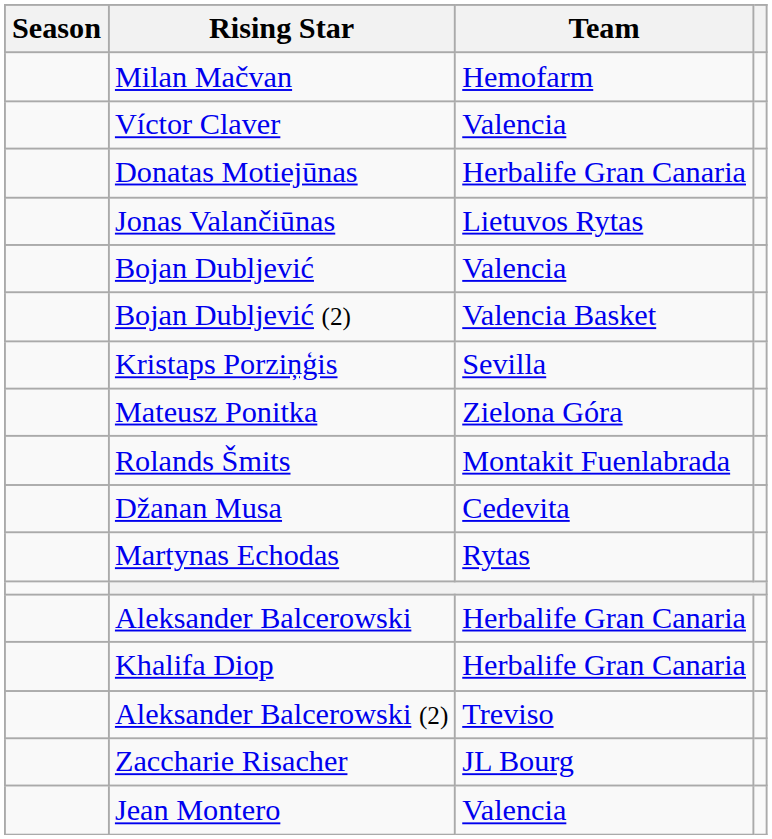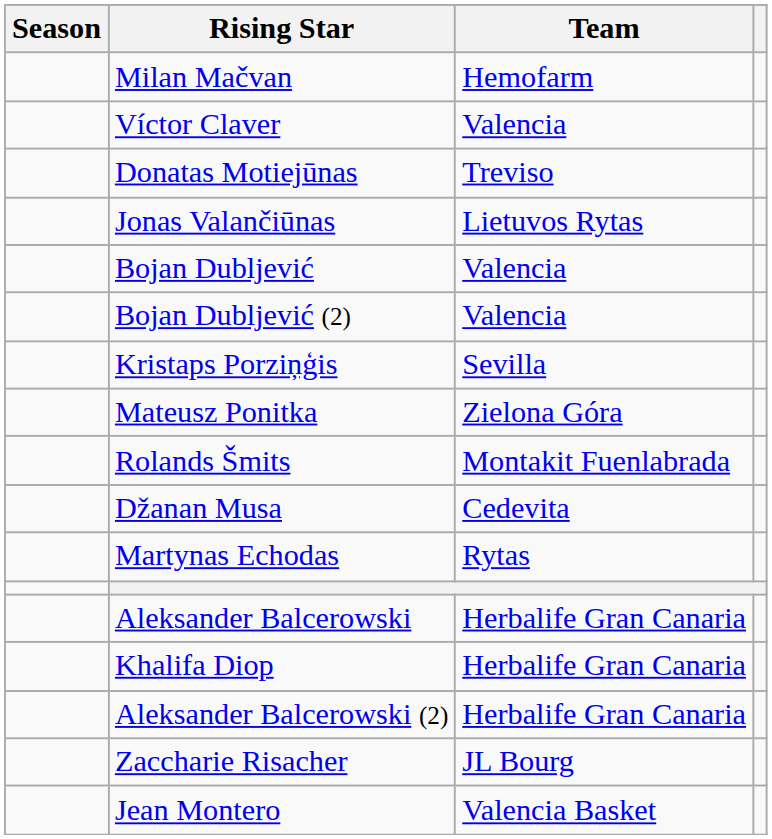Donatas Motiejūnas | Team: Herbalife Gran Canaria -> Treviso
Bojan Dubljević (2) | Team: Valencia Basket -> Valencia
Aleksander Balcerowski (2) | Team: Treviso -> Herbalife Gran Canaria
Jean Montero | Team: Valencia -> Valencia Basket
